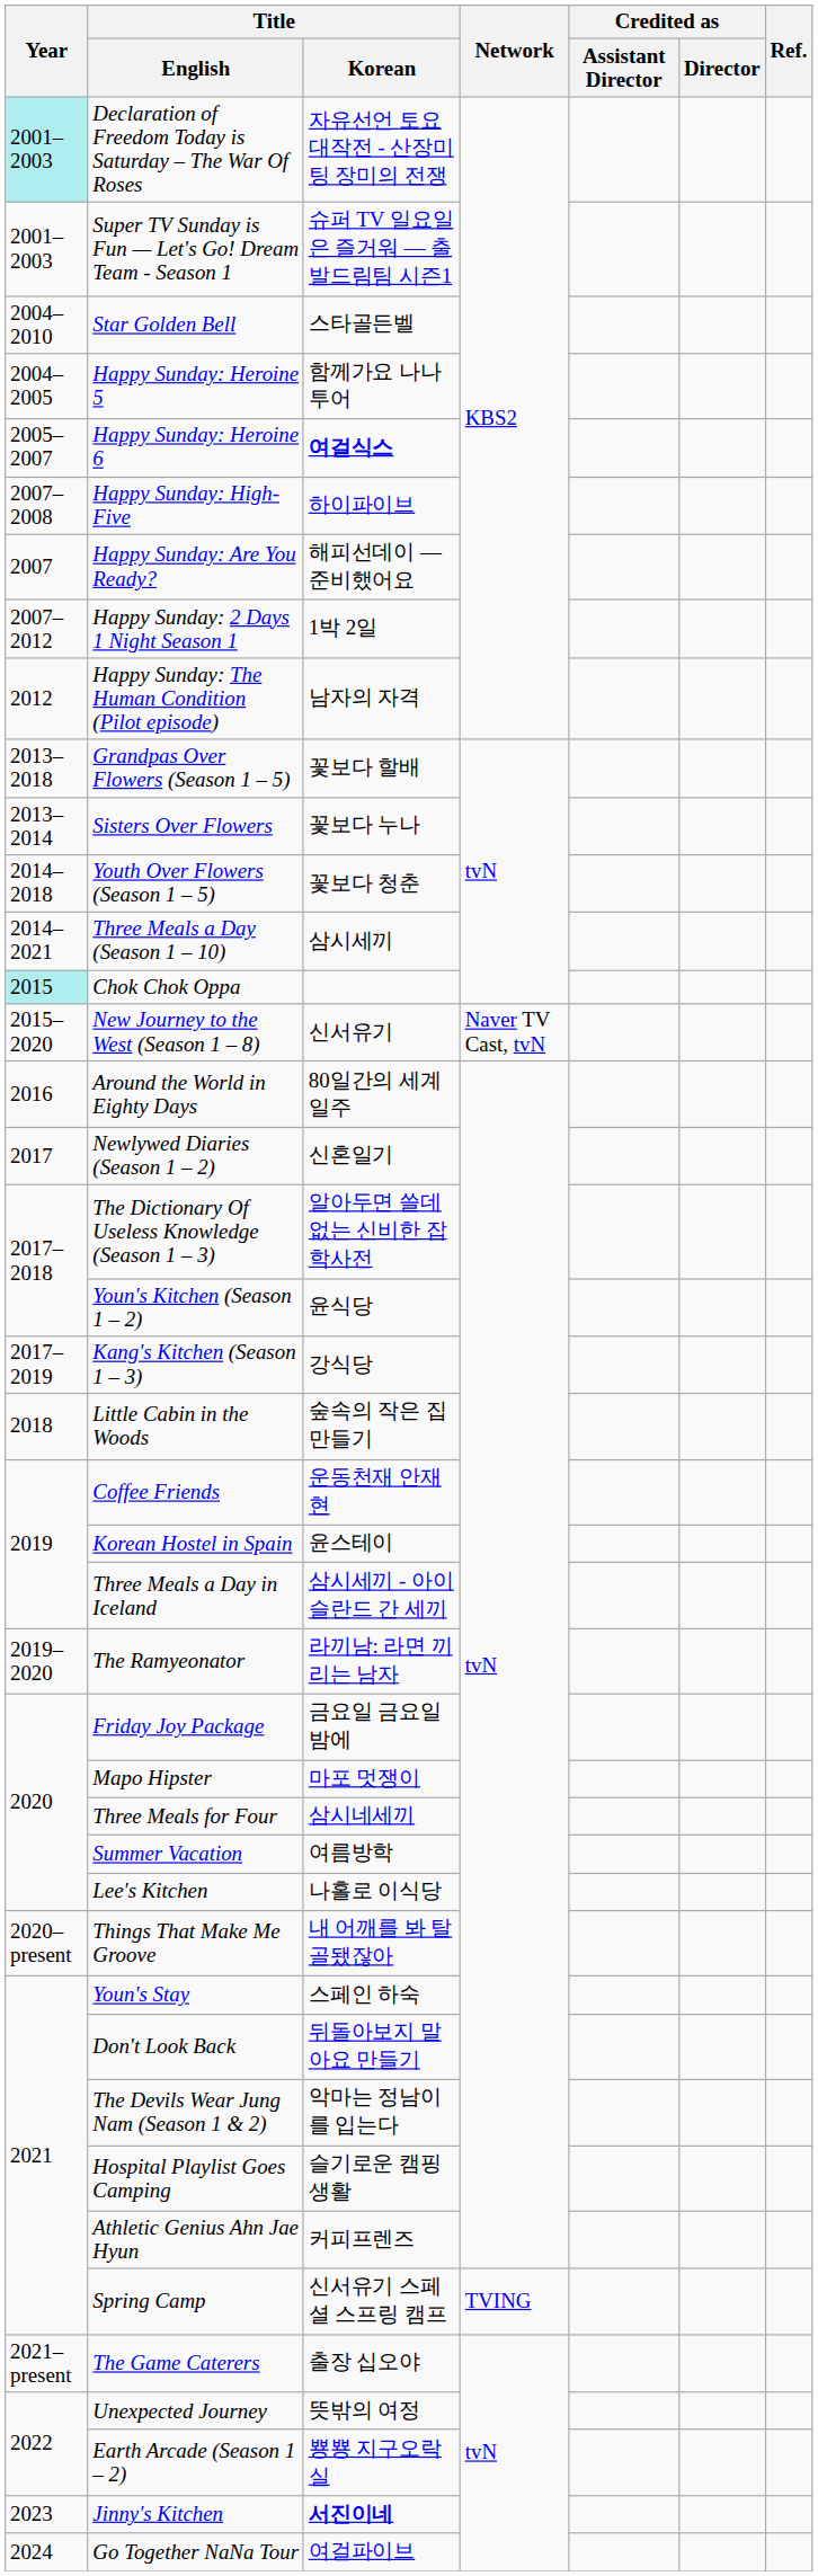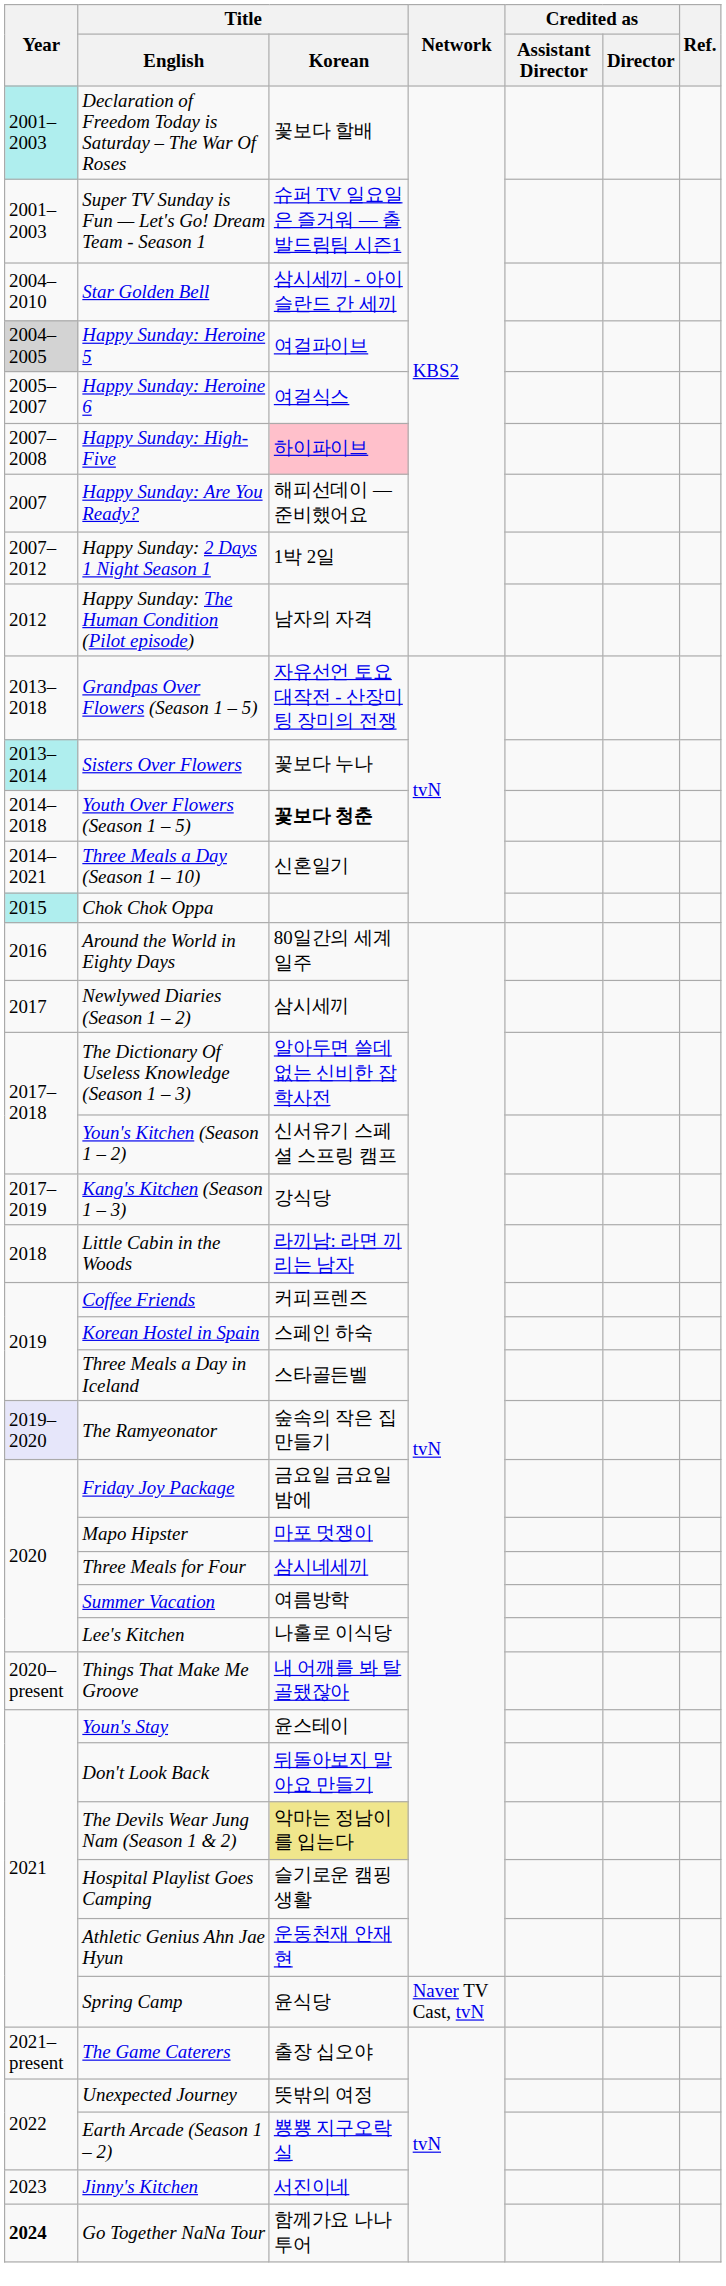Declaration of Freedom Today is Saturday – The War Of Roses | Title / Korean: 자유선언 토요대작전 - 산장미팅 장미의 전쟁 -> 꽃보다 할배
Star Golden Bell | Title / Korean: 스타골든벨 -> 삼시세끼 - 아이슬란드 간 세끼
Happy Sunday: Heroine 5 | Year: no background -> lightgrey background
Happy Sunday: Heroine 5 | Title / Korean: 함께가요 나나투어 -> 여걸파이브
Happy Sunday: Heroine 6 | Title / Korean: bold -> normal
Happy Sunday: High-Five | Title / Korean: no background -> pink background
Grandpas Over Flowers (Season 1 – 5) | Title / Korean: 꽃보다 할배 -> 자유선언 토요대작전 - 산장미팅 장미의 전쟁
Sisters Over Flowers | Year: no background -> paleturquoise background
Youth Over Flowers (Season 1 – 5) | Title / Korean: normal -> bold
Three Meals a Day (Season 1 – 10) | Title / Korean: 삼시세끼 -> 신혼일기
- row: 2015–2020 | New Journey to the West (Season 1 – 8) | 신서유기 | Naver TV Cast, tvN
Newlywed Diaries (Season 1 – 2) | Title / Korean: 신혼일기 -> 삼시세끼
Youn's Kitchen (Season 1 – 2) | Title / Korean: 윤식당 -> 신서유기 스페셜 스프링 캠프
Little Cabin in the Woods | Title / Korean: 숲속의 작은 집 만들기 -> 라끼남: 라면 끼리는 남자
Coffee Friends | Title / Korean: 운동천재 안재현 -> 커피프렌즈
Korean Hostel in Spain | Title / Korean: 윤스테이 -> 스페인 하숙
Three Meals a Day in Iceland | Title / Korean: 삼시세끼 - 아이슬란드 간 세끼 -> 스타골든벨
The Ramyeonator | Year: no background -> lavender background
The Ramyeonator | Title / Korean: 라끼남: 라면 끼리는 남자 -> 숲속의 작은 집 만들기
Youn's Stay | Title / Korean: 스페인 하숙 -> 윤스테이
The Devils Wear Jung Nam (Season 1 & 2) | Title / Korean: no background -> khaki background
Athletic Genius Ahn Jae Hyun | Title / Korean: 커피프렌즈 -> 운동천재 안재현
Spring Camp | Title / Korean: 신서유기 스페셜 스프링 캠프 -> 윤식당
Spring Camp | Network: TVING -> Naver TV Cast, tvN
Jinny's Kitchen | Title / Korean: bold -> normal
Go Together NaNa Tour | Year: normal -> bold
Go Together NaNa Tour | Title / Korean: 여걸파이브 -> 함께가요 나나투어
